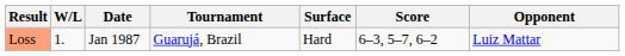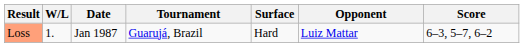columns swapped: Opponent <-> Score
